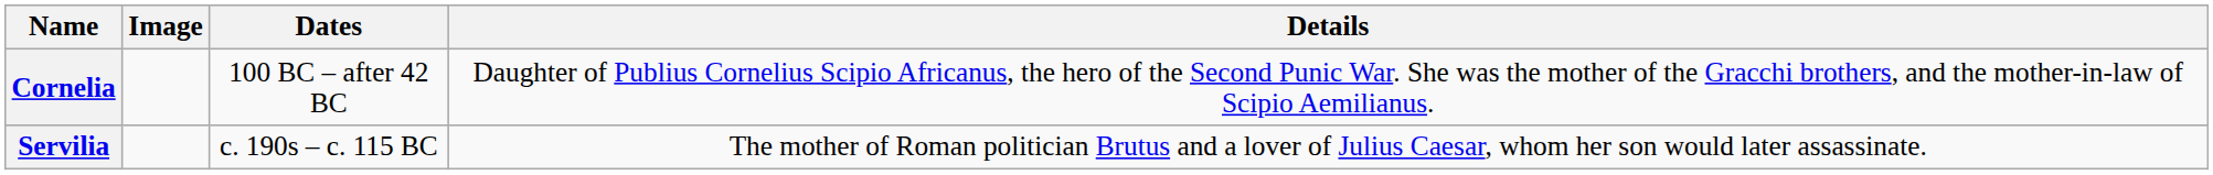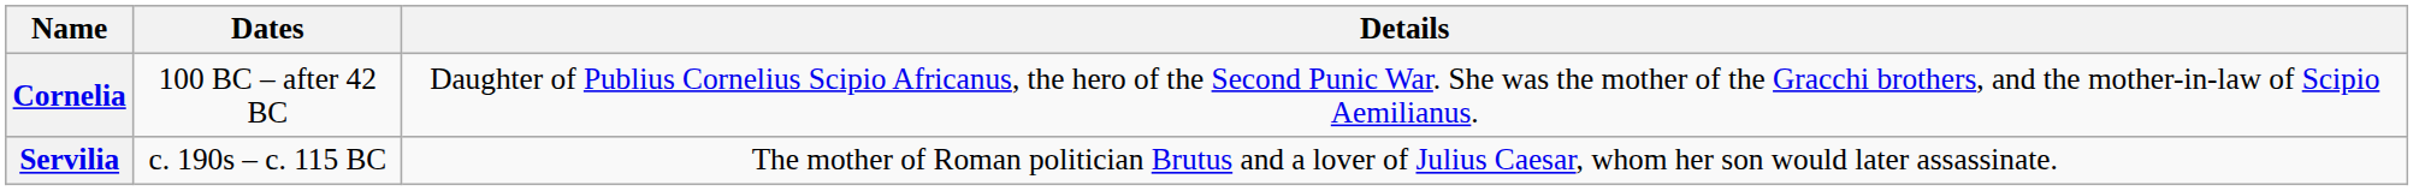- column: Image
